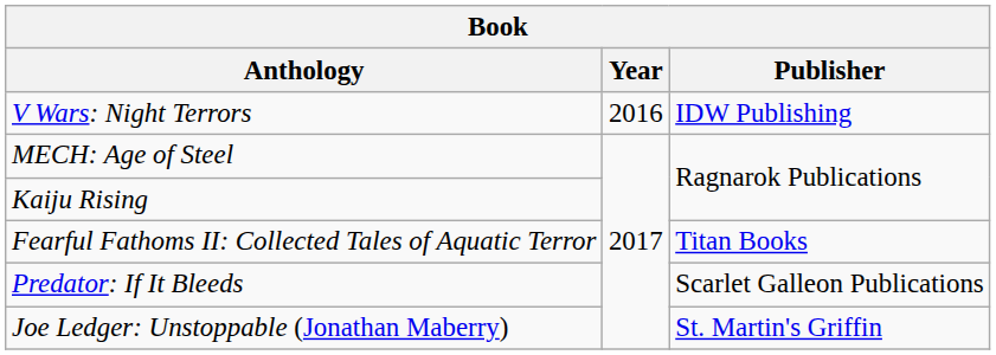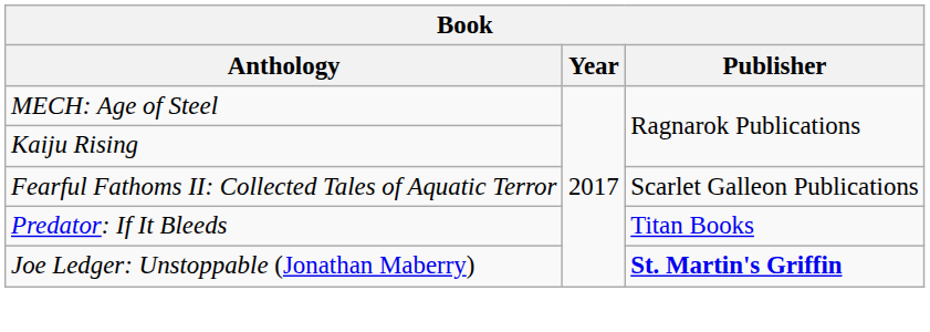- row: V Wars: Night Terrors | 2016 | IDW Publishing
Fearful Fathoms II: Collected Tales of Aquatic Terror | Publisher: Titan Books -> Scarlet Galleon Publications
Predator: If It Bleeds | Publisher: Scarlet Galleon Publications -> Titan Books
Joe Ledger: Unstoppable (Jonathan Maberry) | Publisher: normal -> bold
